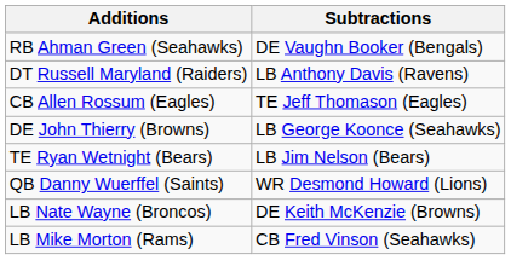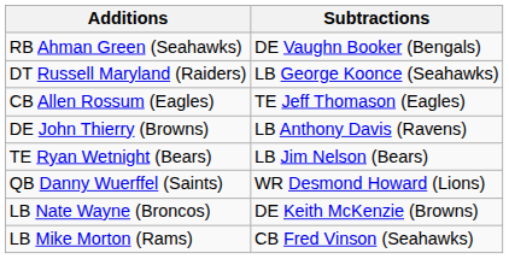DT Russell Maryland (Raiders) | Subtractions: LB Anthony Davis (Ravens) -> LB George Koonce (Seahawks)
DE John Thierry (Browns) | Subtractions: LB George Koonce (Seahawks) -> LB Anthony Davis (Ravens)
